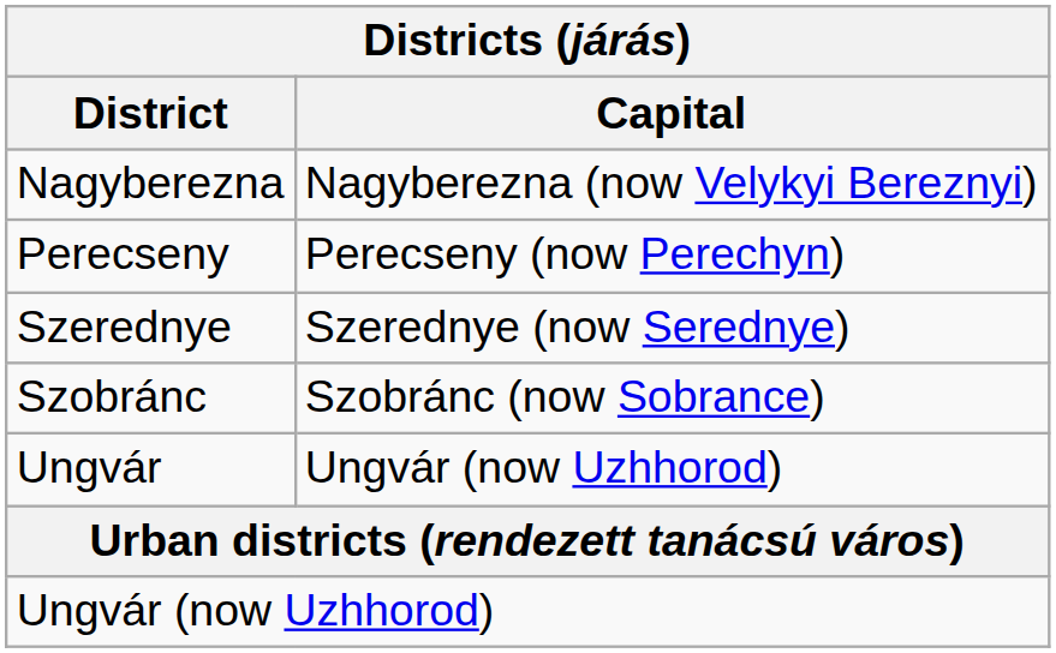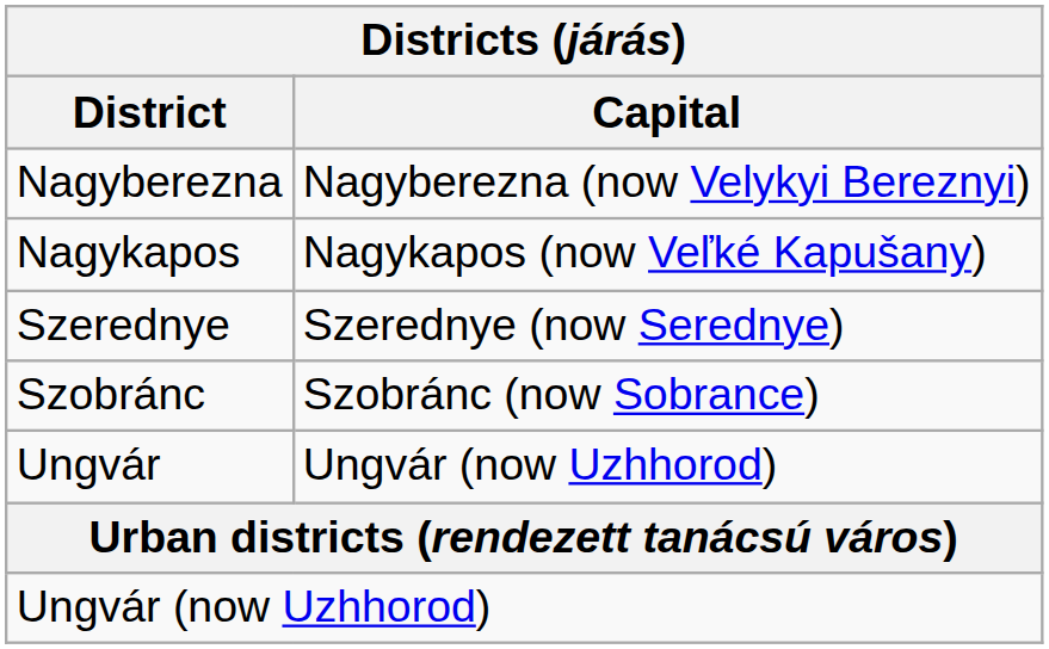+ row: Nagykapos | Nagykapos (now Veľké Kapušany)
- row: Perecseny | Perecseny (now Perechyn)
